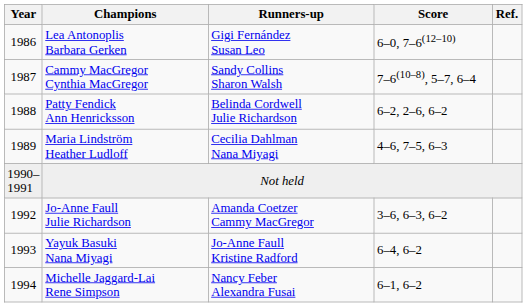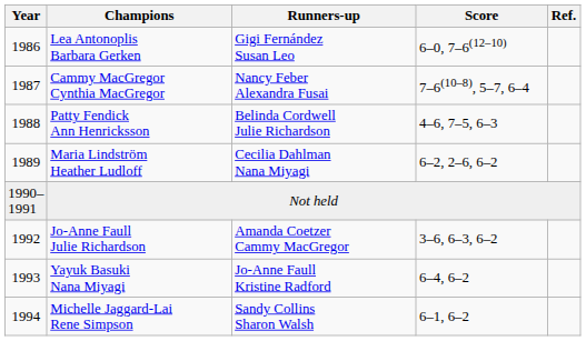Cammy MacGregor Cynthia MacGregor | Runners-up: Sandy Collins Sharon Walsh -> Nancy Feber Alexandra Fusai
Patty Fendick Ann Henricksson | Score: 6–2, 2–6, 6–2 -> 4–6, 7–5, 6–3
Maria Lindström Heather Ludloff | Score: 4–6, 7–5, 6–3 -> 6–2, 2–6, 6–2
Michelle Jaggard-Lai Rene Simpson | Runners-up: Nancy Feber Alexandra Fusai -> Sandy Collins Sharon Walsh
